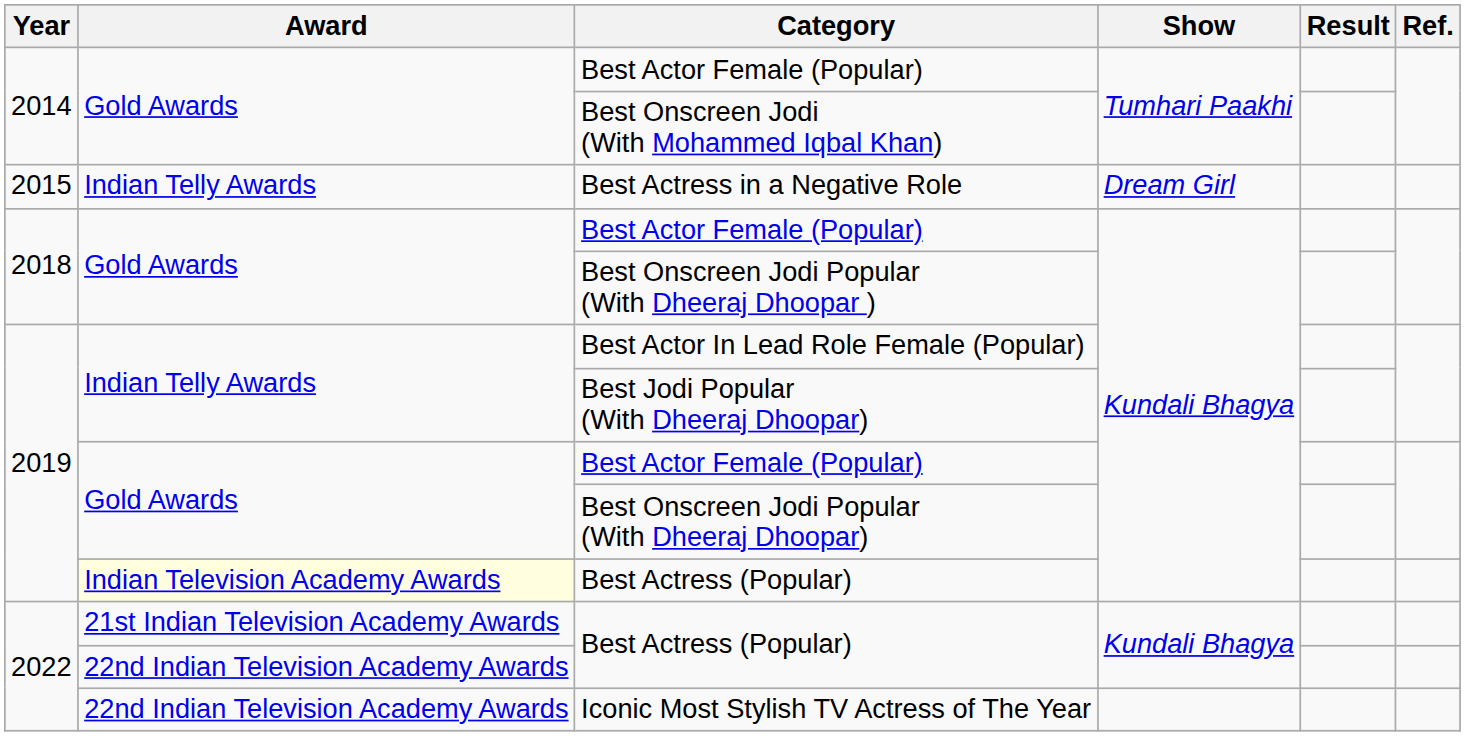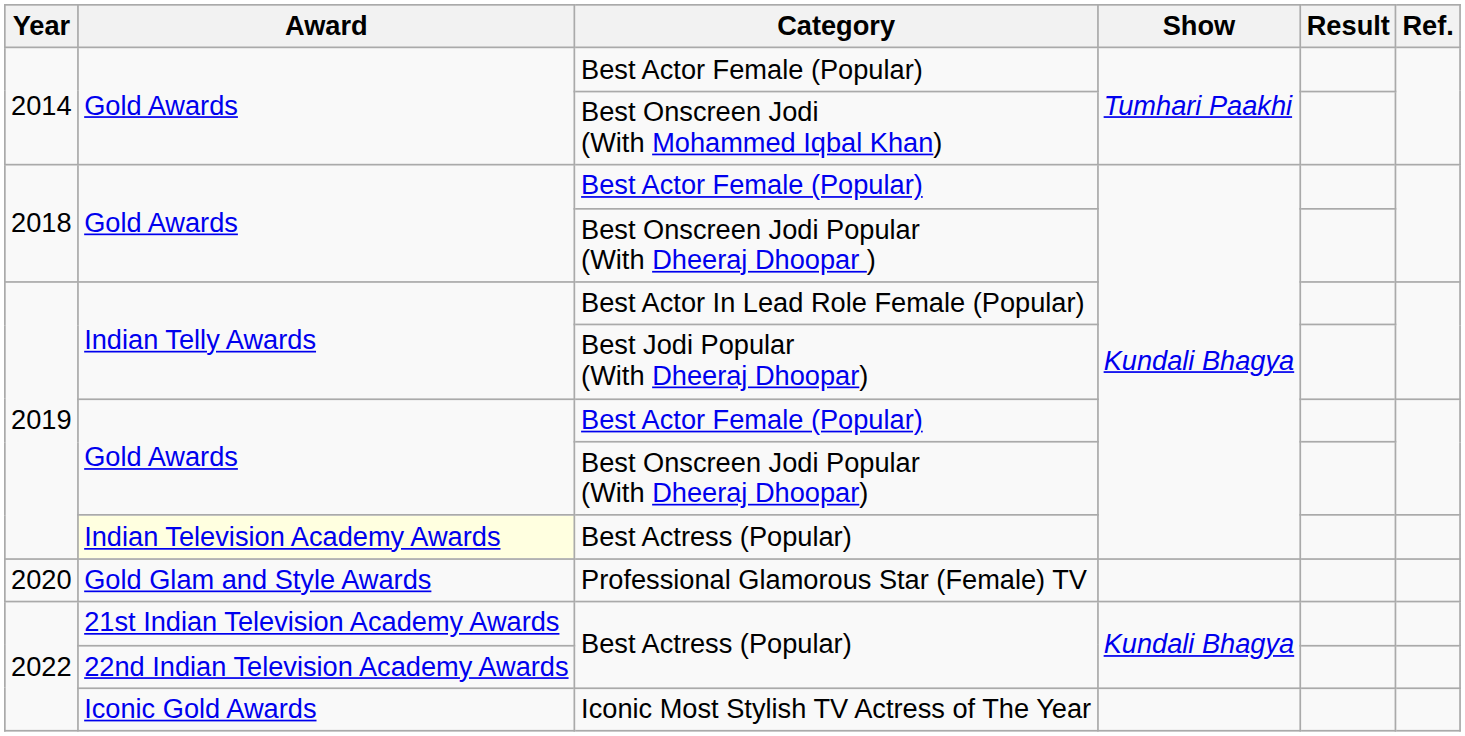- row: 2015 | Indian Telly Awards | Best Actress in a Negative Role | Dream Girl
+ row: 2020 | Gold Glam and Style Awards | Professional Glamorous Star (Female) TV
Iconic Most Stylish TV Actress of The Year | Award: 22nd Indian Television Academy Awards -> Iconic Gold Awards
